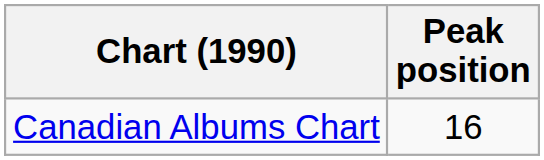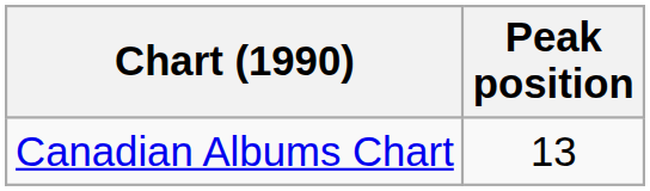Canadian Albums Chart | Peak position: 16 -> 13
